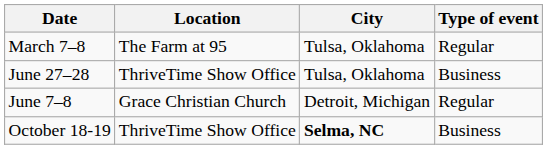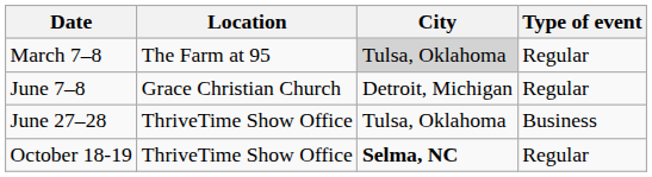March 7–8 | City: no background -> lightgrey background
rows swapped: June 7–8 <-> June 27–28
October 18-19 | Type of event: Business -> Regular
